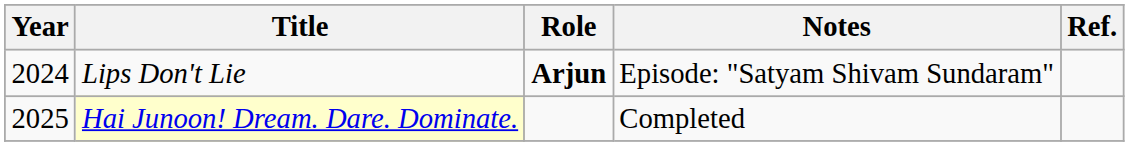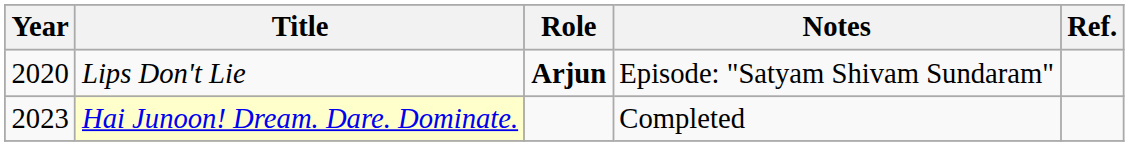Lips Don't Lie | Year: 2024 -> 2020
Hai Junoon! Dream. Dare. Dominate. | Year: 2025 -> 2023
